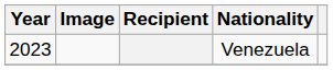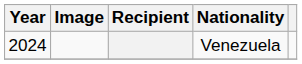Venezuela | Year: 2023 -> 2024
